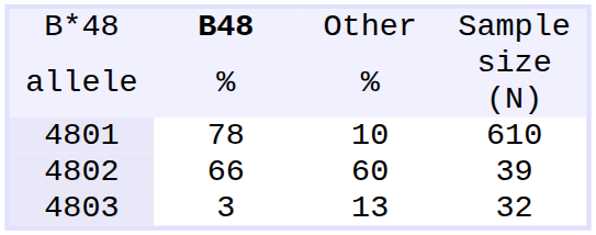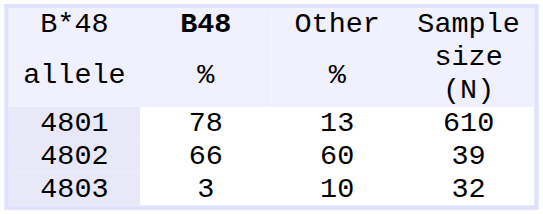4801 | column 3: 10 -> 13
4803 | column 3: 13 -> 10
